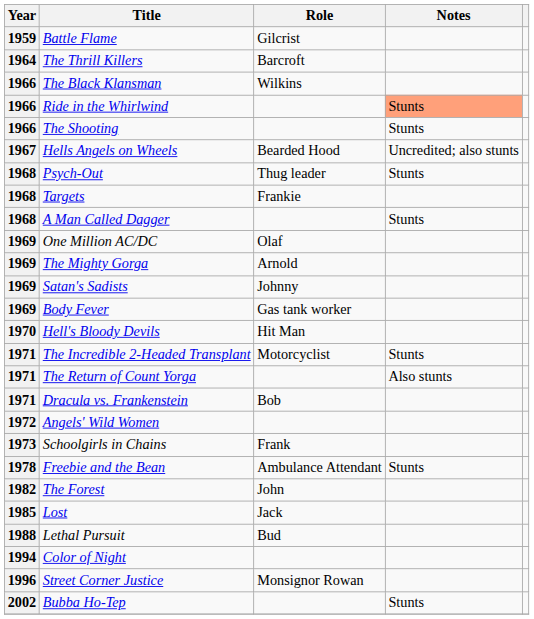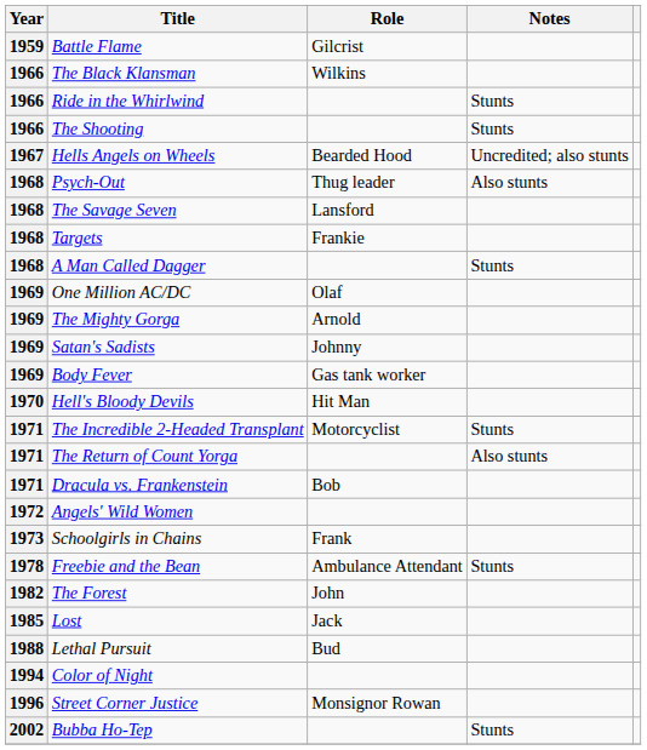- row: 1964 | The Thrill Killers | Barcroft
Ride in the Whirlwind | Notes: lightsalmon background -> no background
Psych-Out | Notes: Stunts -> Also stunts
+ row: 1968 | The Savage Seven | Lansford
